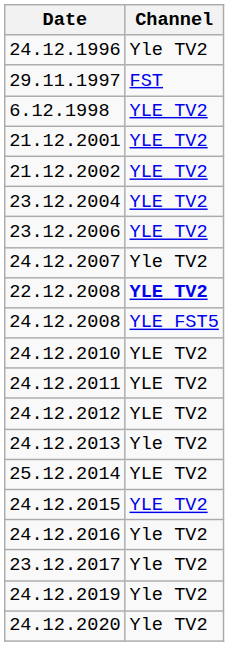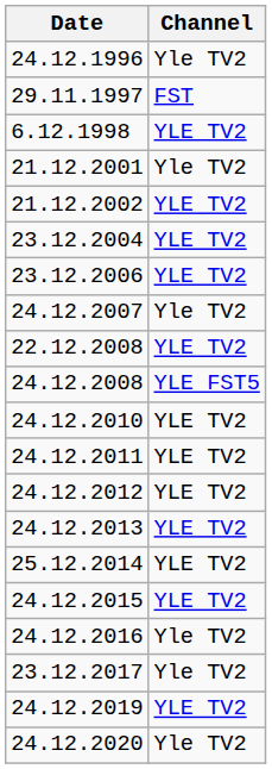21.12.2001 | Channel: YLE TV2 -> Yle TV2
22.12.2008 | Channel: bold -> normal
24.12.2013 | Channel: Yle TV2 -> YLE TV2
24.12.2019 | Channel: Yle TV2 -> YLE TV2
